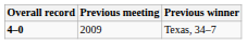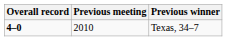Texas, 34–7 | Previous meeting: 2009 -> 2010
